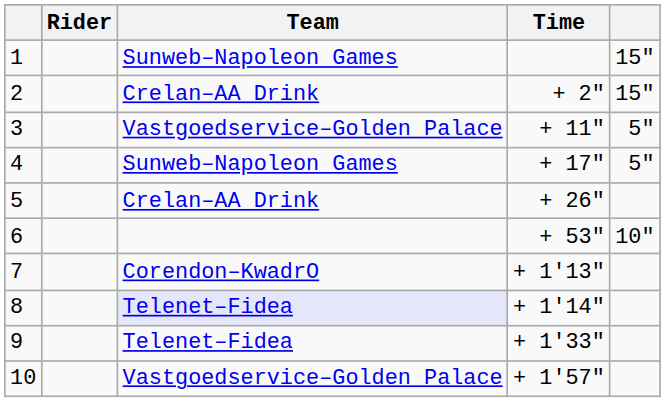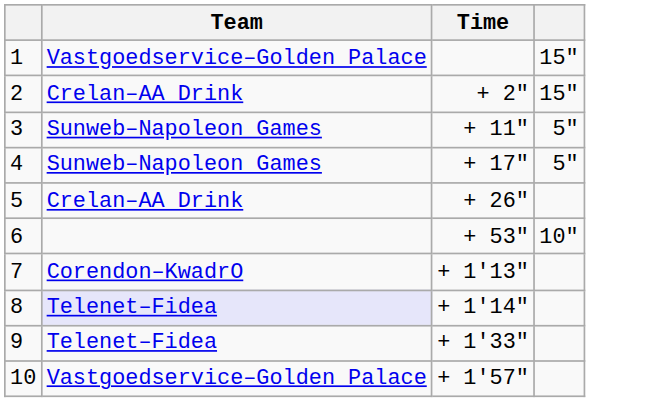- column: Rider
1 | Team: Sunweb–Napoleon Games -> Vastgoedservice–Golden Palace
3 | Team: Vastgoedservice–Golden Palace -> Sunweb–Napoleon Games
